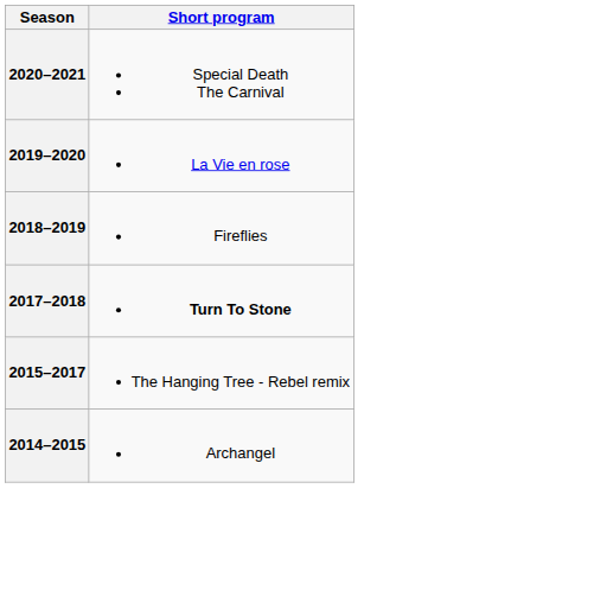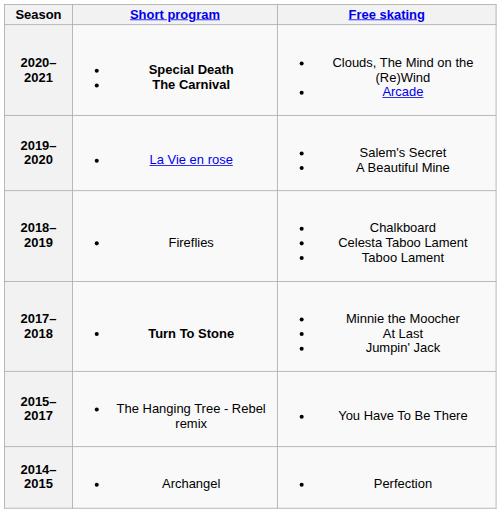+ column: Free skating | Clouds, The Mind on the (Re)Wind Arcade | Salem's Secret A Beautiful Mine | Chalkboard Celesta Taboo Lament Taboo Lament | Minnie the Moocher At Last Jumpin' Jack | You Have To Be There | Perfection
2020–2021 | Short program: normal -> bold
